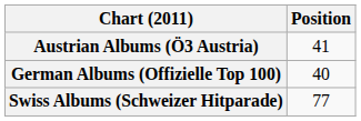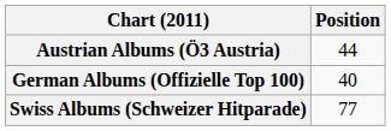Austrian Albums (Ö3 Austria) | Position: 41 -> 44
